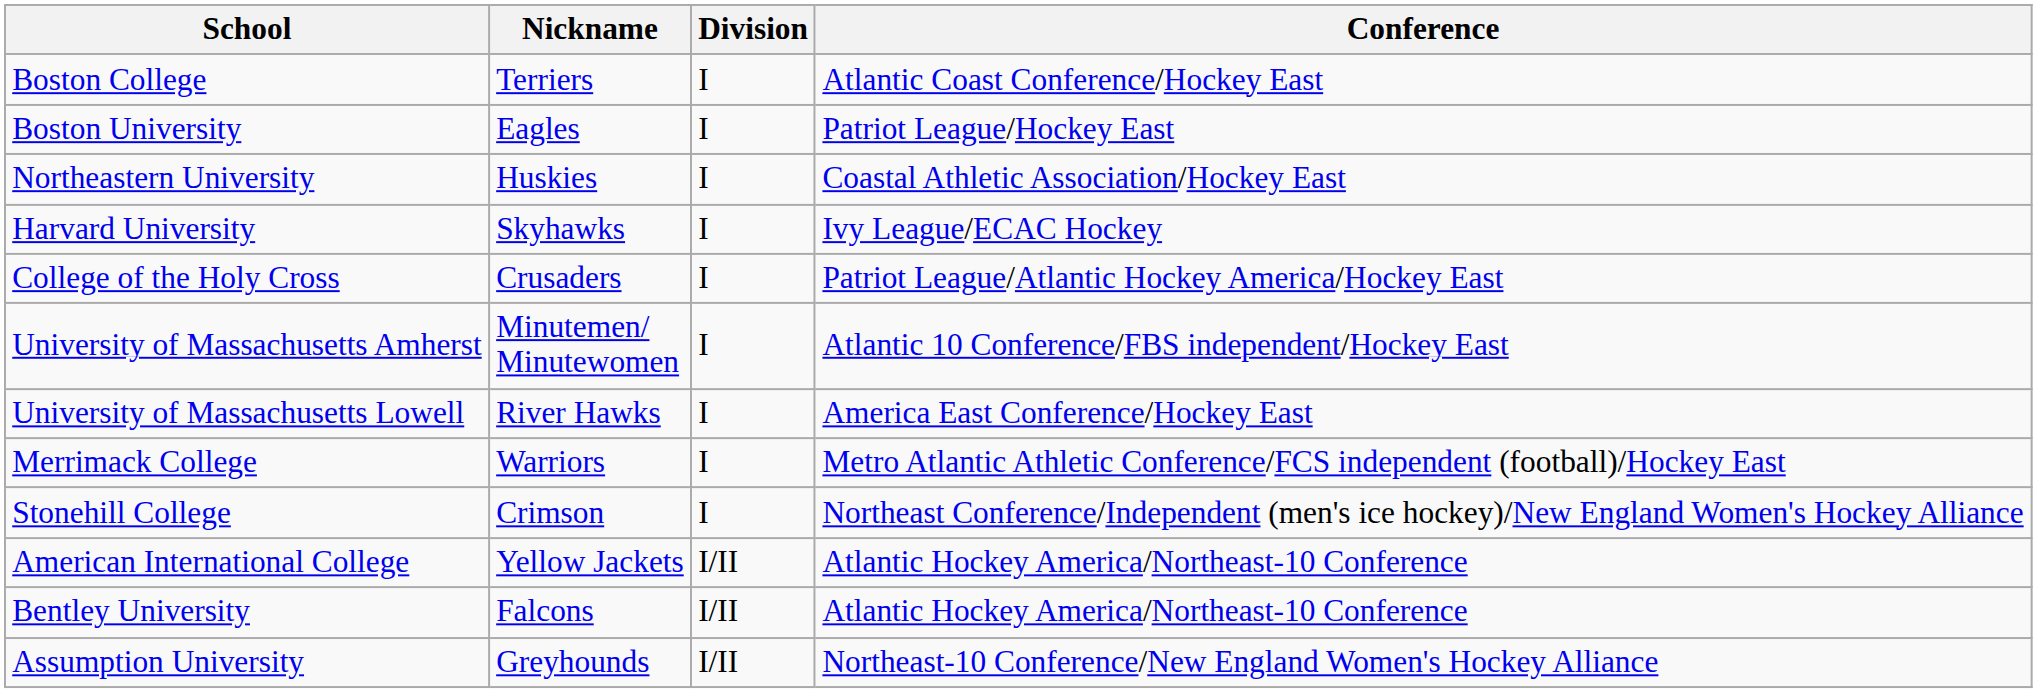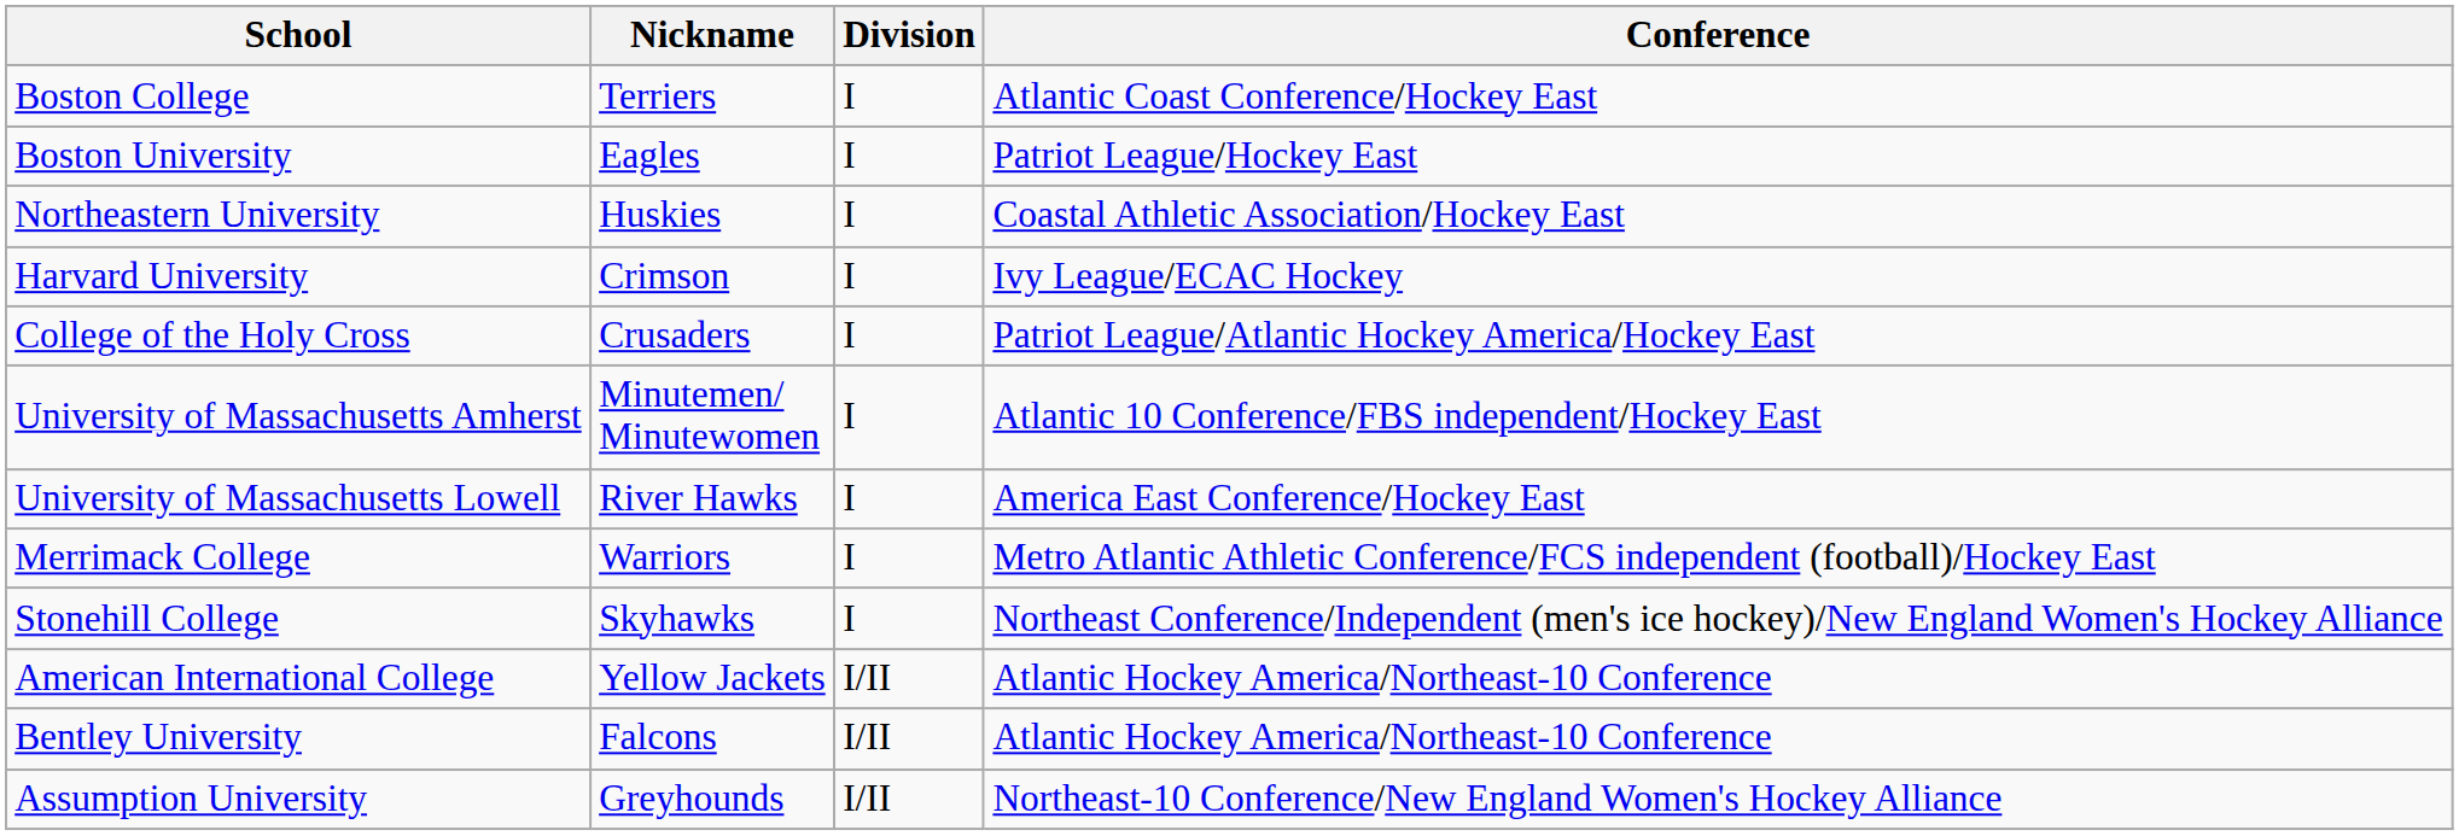Harvard University | Nickname: Skyhawks -> Crimson
Stonehill College | Nickname: Crimson -> Skyhawks
